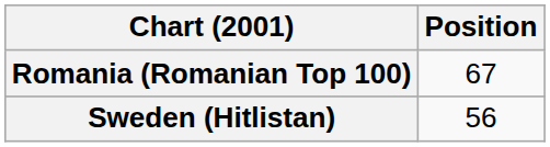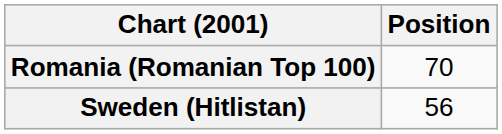Romania (Romanian Top 100) | Position: 67 -> 70
